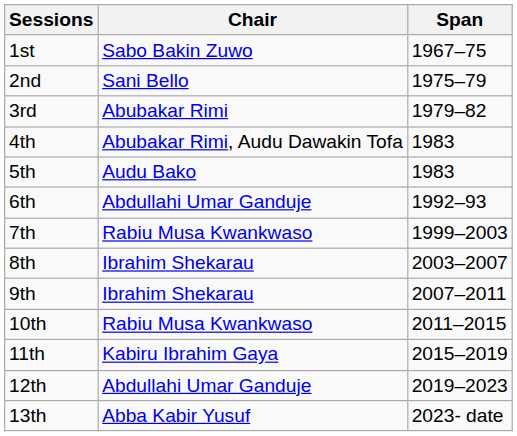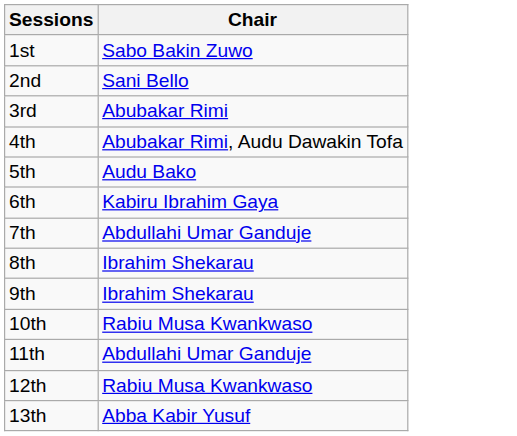- column: Span | 1967–75 | 1975–79 | 1979–82 | 1983 | 1983 | 1992–93 | 1999–2003 | 2003–2007 | 2007–2011 | 2011–2015 | 2015–2019 | 2019–2023 | 2023- date
6th | Chair: Abdullahi Umar Ganduje -> Kabiru Ibrahim Gaya
7th | Chair: Rabiu Musa Kwankwaso -> Abdullahi Umar Ganduje
11th | Chair: Kabiru Ibrahim Gaya -> Abdullahi Umar Ganduje
12th | Chair: Abdullahi Umar Ganduje -> Rabiu Musa Kwankwaso
